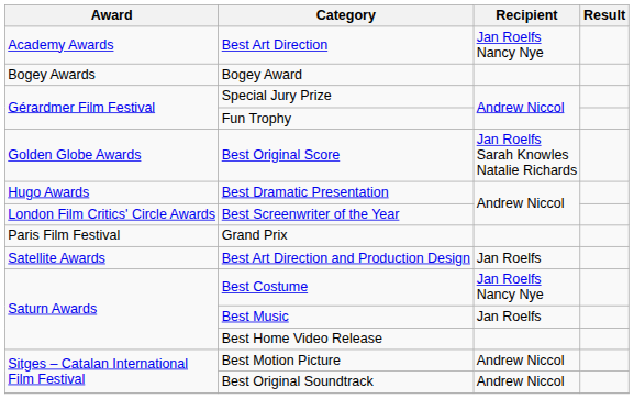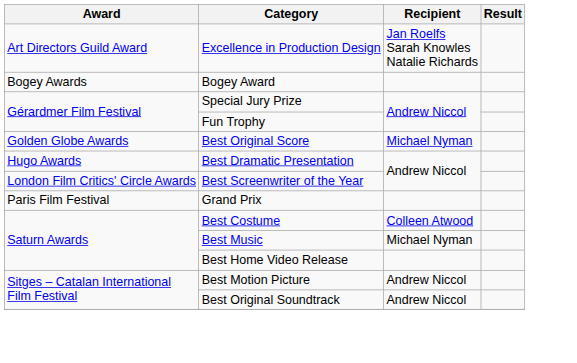- row: Academy Awards | Best Art Direction | Jan Roelfs Nancy Nye
+ row: Art Directors Guild Award | Excellence in Production Design | Jan Roelfs Sarah Knowles Natalie Richards
Best Original Score | Recipient: Jan Roelfs Sarah Knowles Natalie Richards -> Michael Nyman
- row: Satellite Awards | Best Art Direction and Production Design | Jan Roelfs
Best Costume | Recipient: Jan Roelfs Nancy Nye -> Colleen Atwood
Best Music | Recipient: Jan Roelfs -> Michael Nyman
